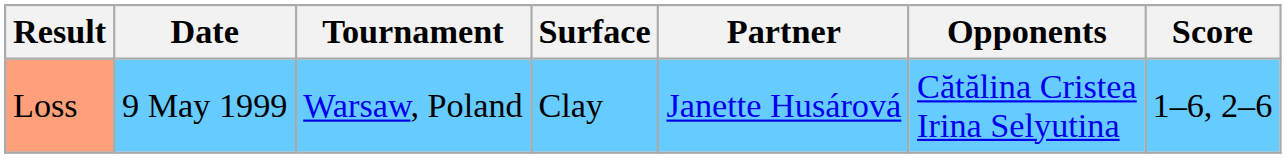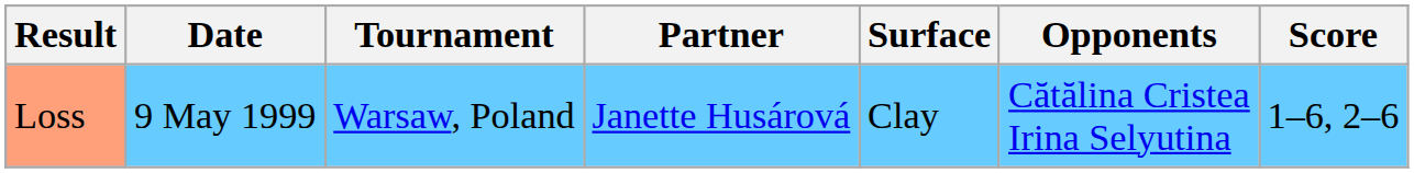columns swapped: Surface <-> Partner
